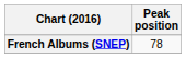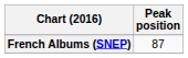French Albums (SNEP) | Peak position: 78 -> 87
